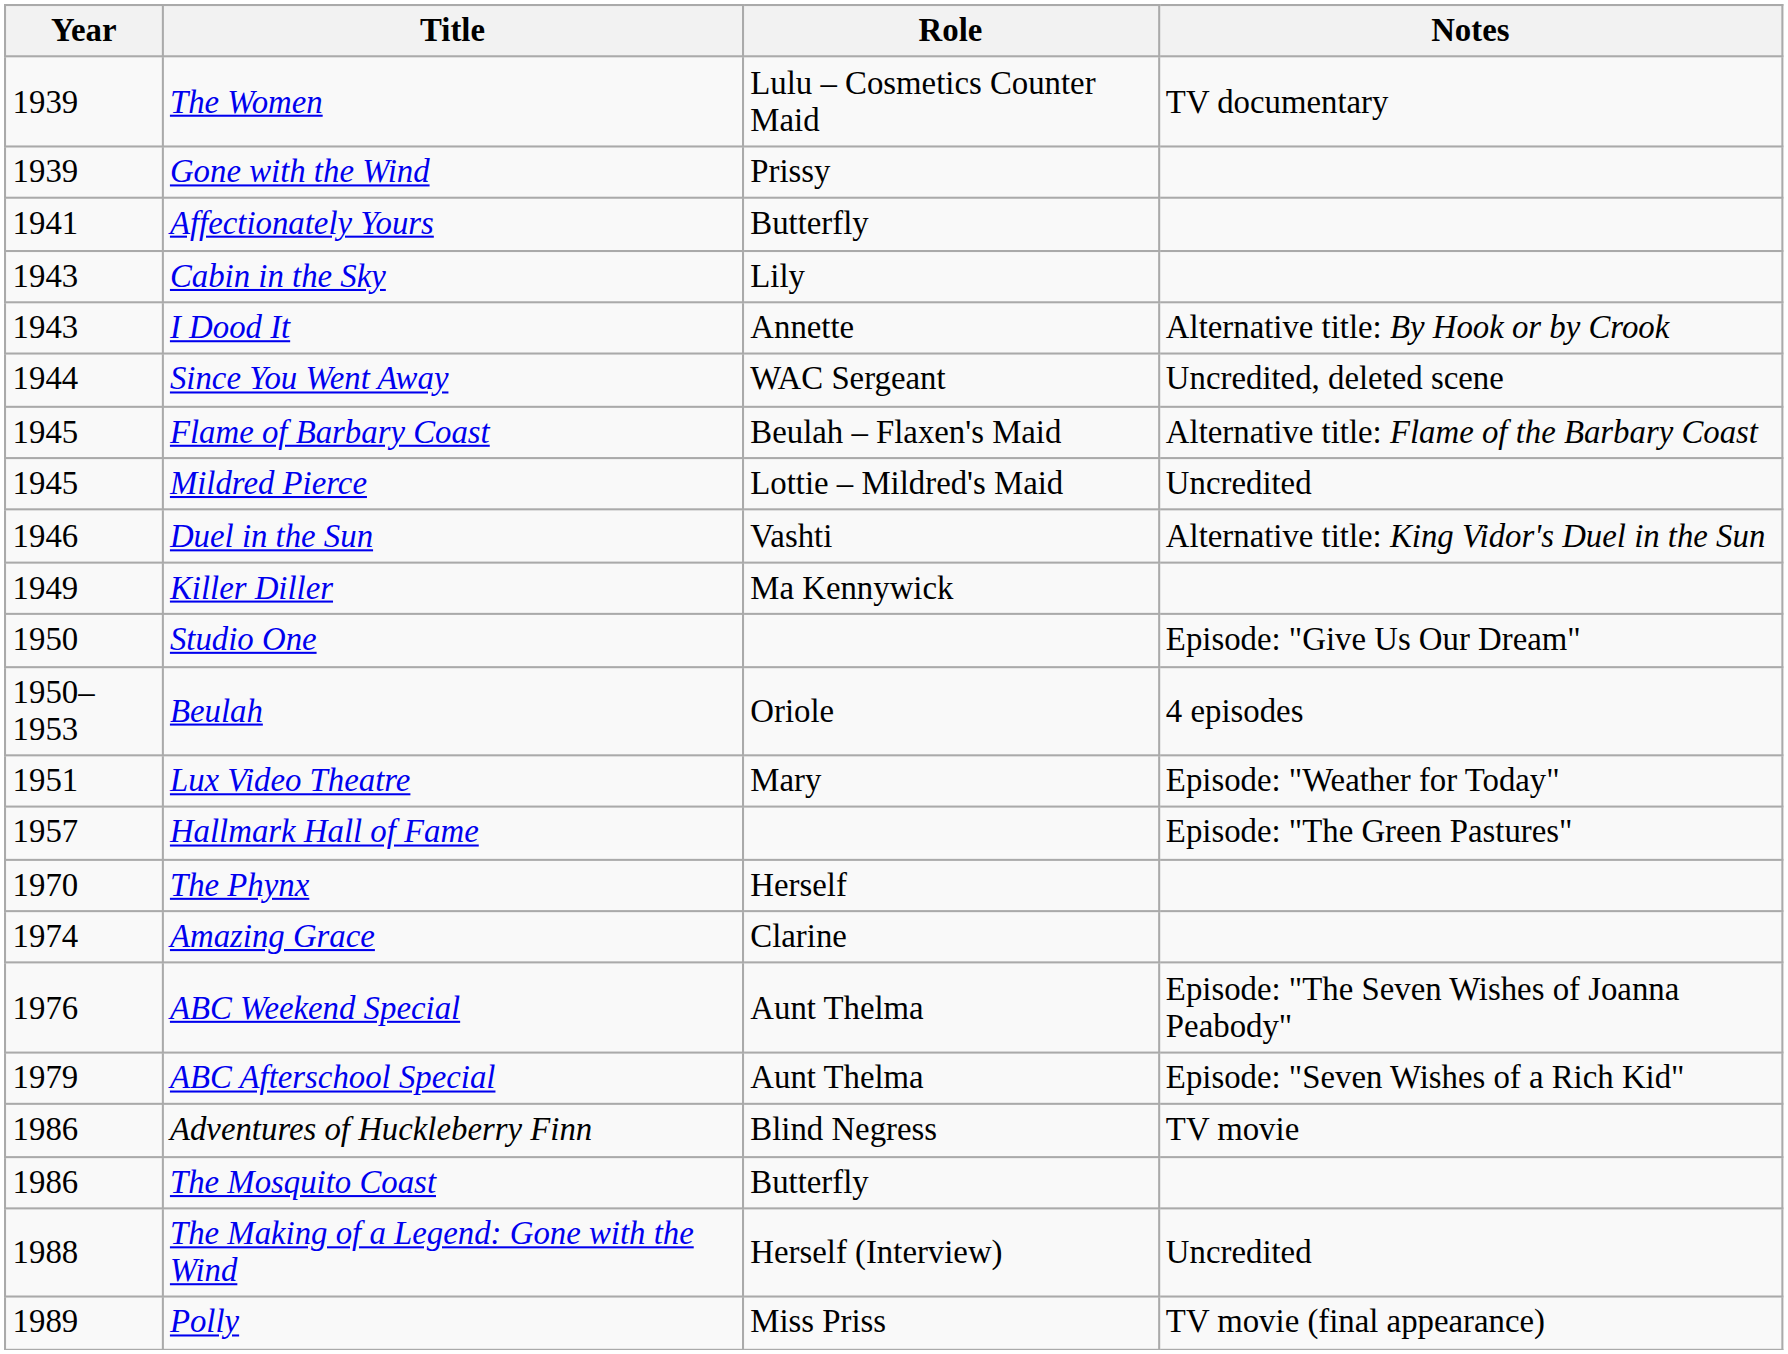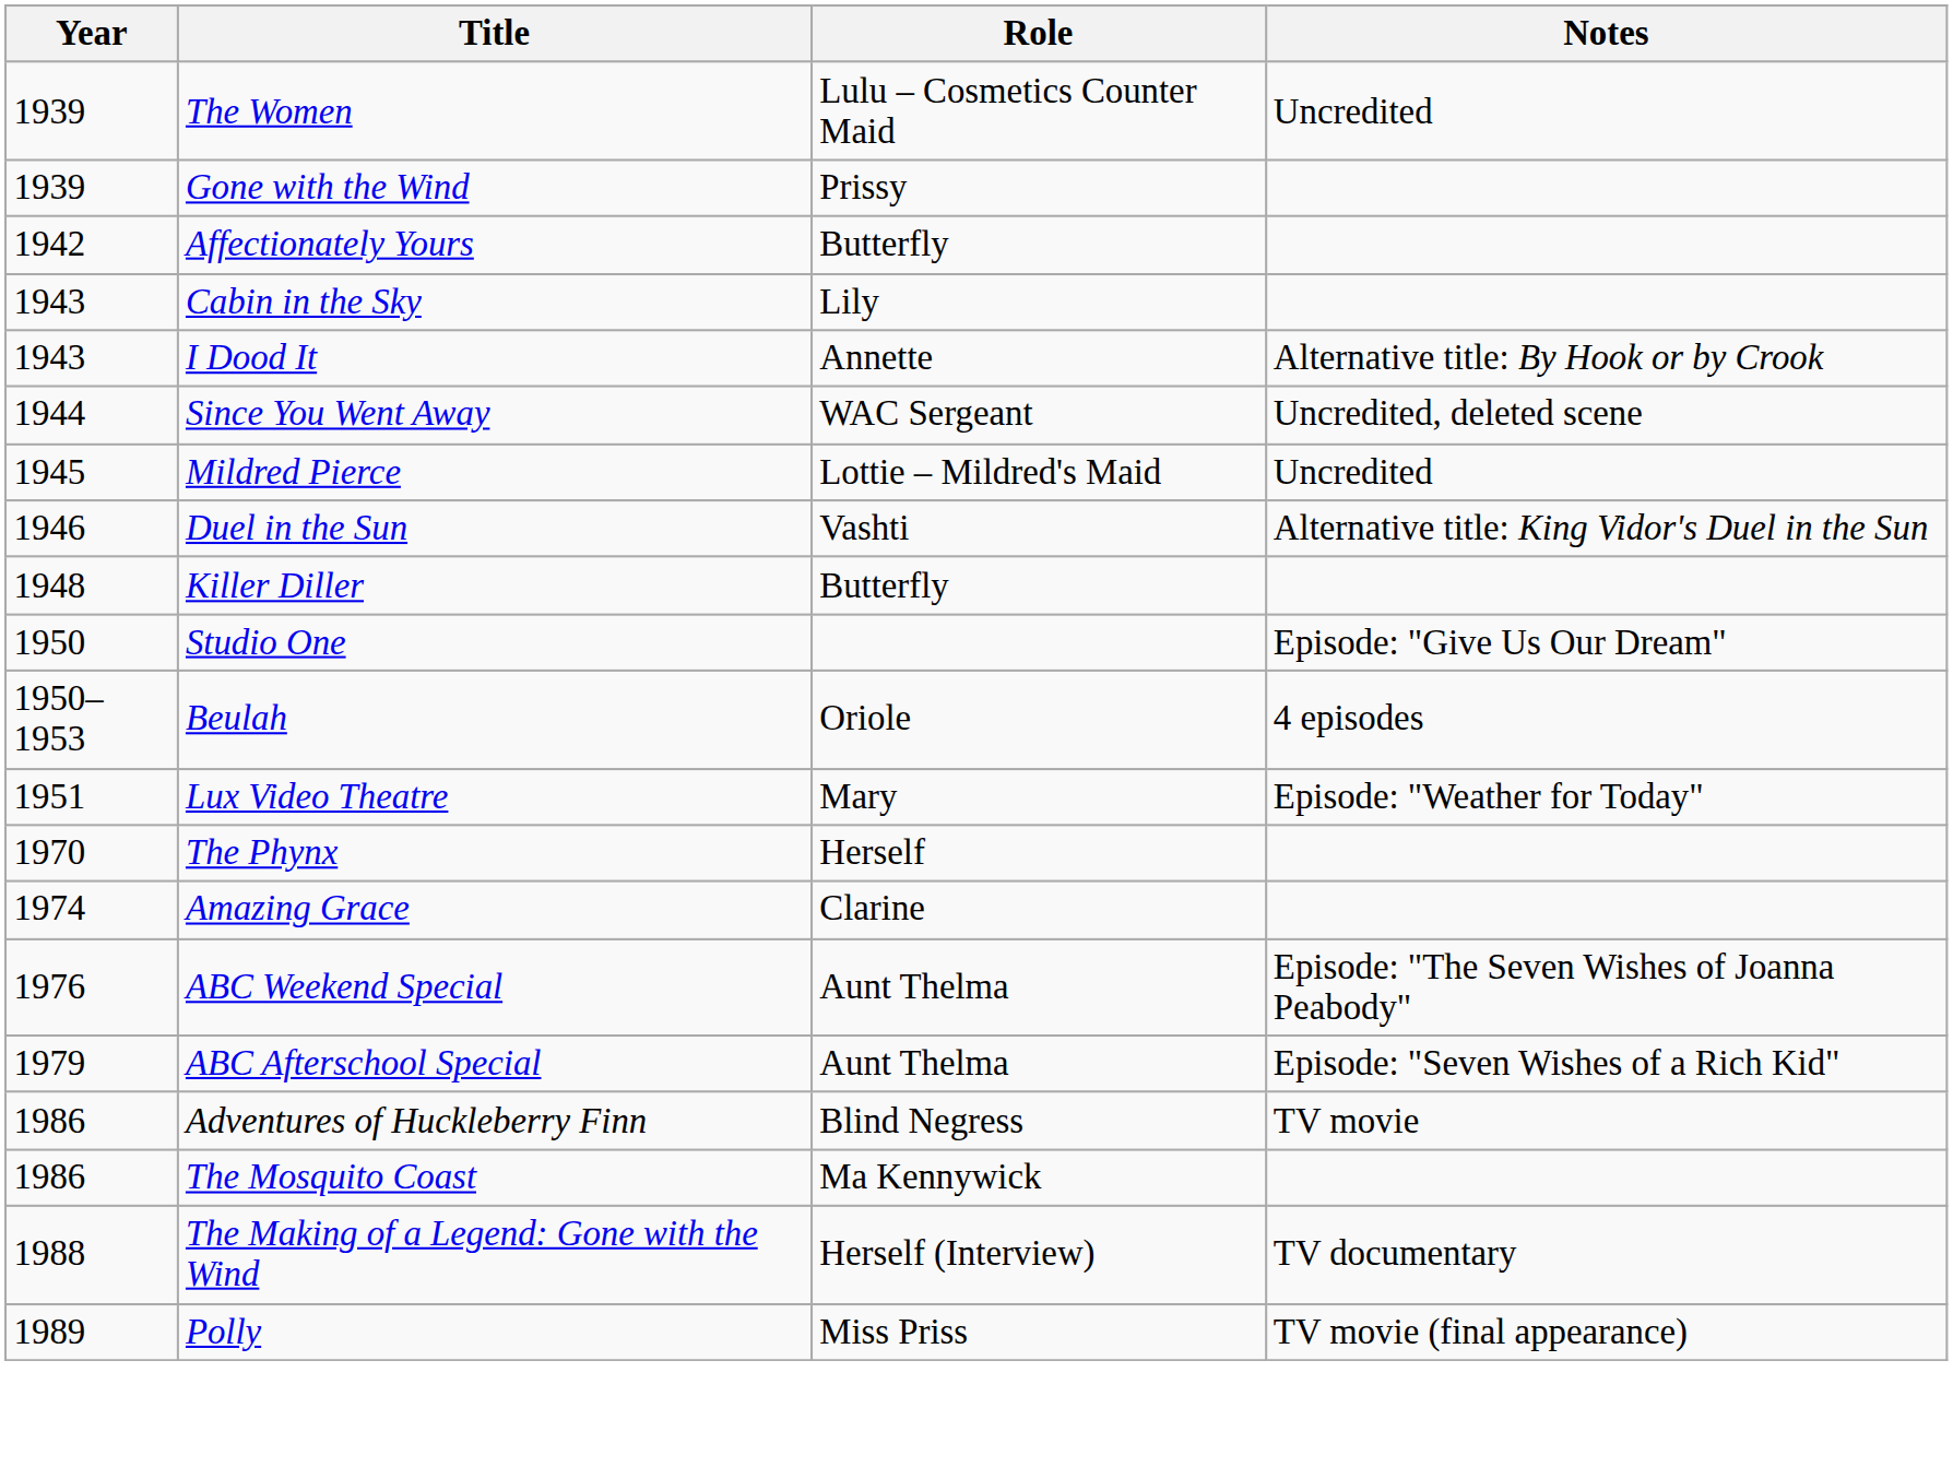The Women | Notes: TV documentary -> Uncredited
Affectionately Yours | Year: 1941 -> 1942
- row: 1945 | Flame of Barbary Coast | Beulah – Flaxen's Maid | Alternative title: Flame of the Barbary Coast
Killer Diller | Year: 1949 -> 1948
Killer Diller | Role: Ma Kennywick -> Butterfly
- row: 1957 | Hallmark Hall of Fame | Episode: "The Green Pastures"
The Mosquito Coast | Role: Butterfly -> Ma Kennywick
The Making of a Legend: Gone with the Wind | Notes: Uncredited -> TV documentary
